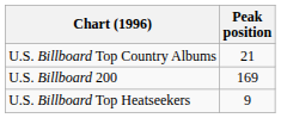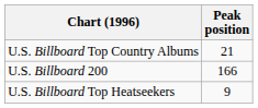U.S. Billboard 200 | Peak position: 169 -> 166
